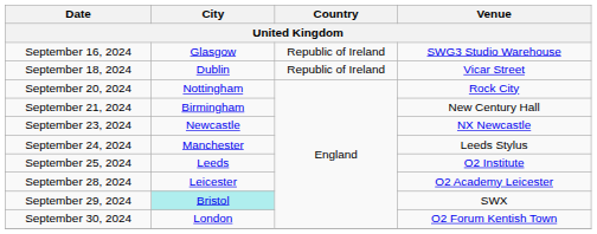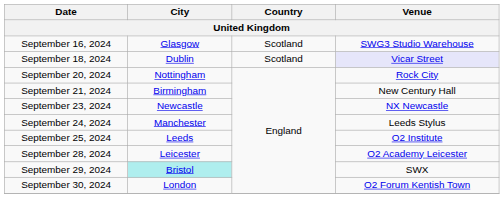September 16, 2024 | Country: Republic of Ireland -> Scotland
September 18, 2024 | Country: Republic of Ireland -> Scotland
September 18, 2024 | Venue: no background -> lavender background
